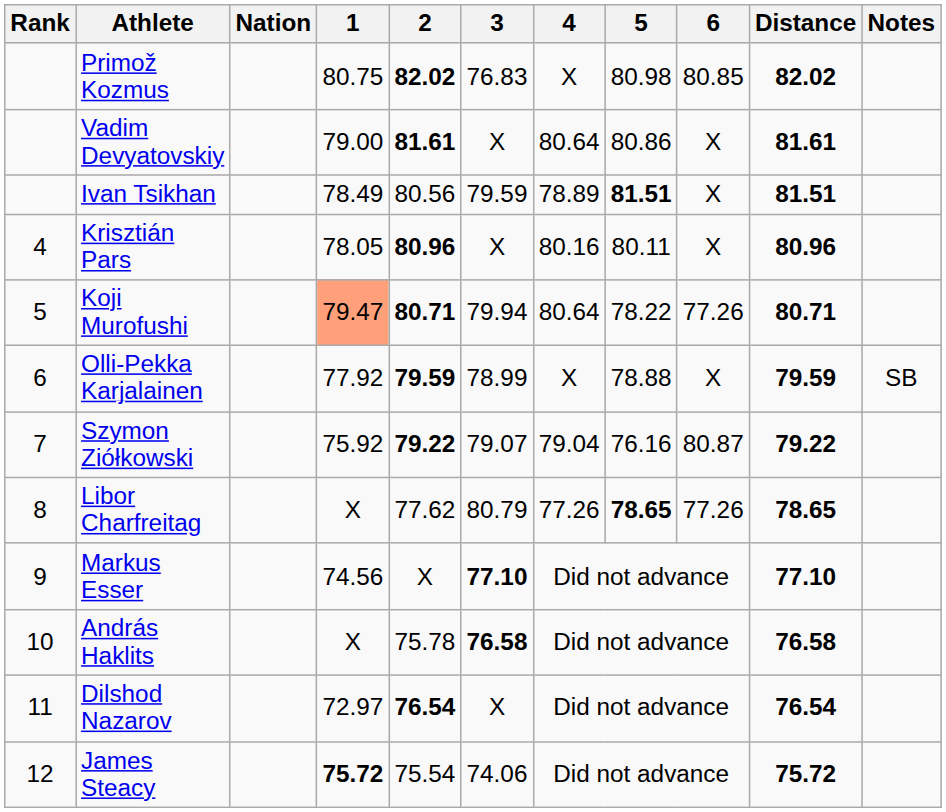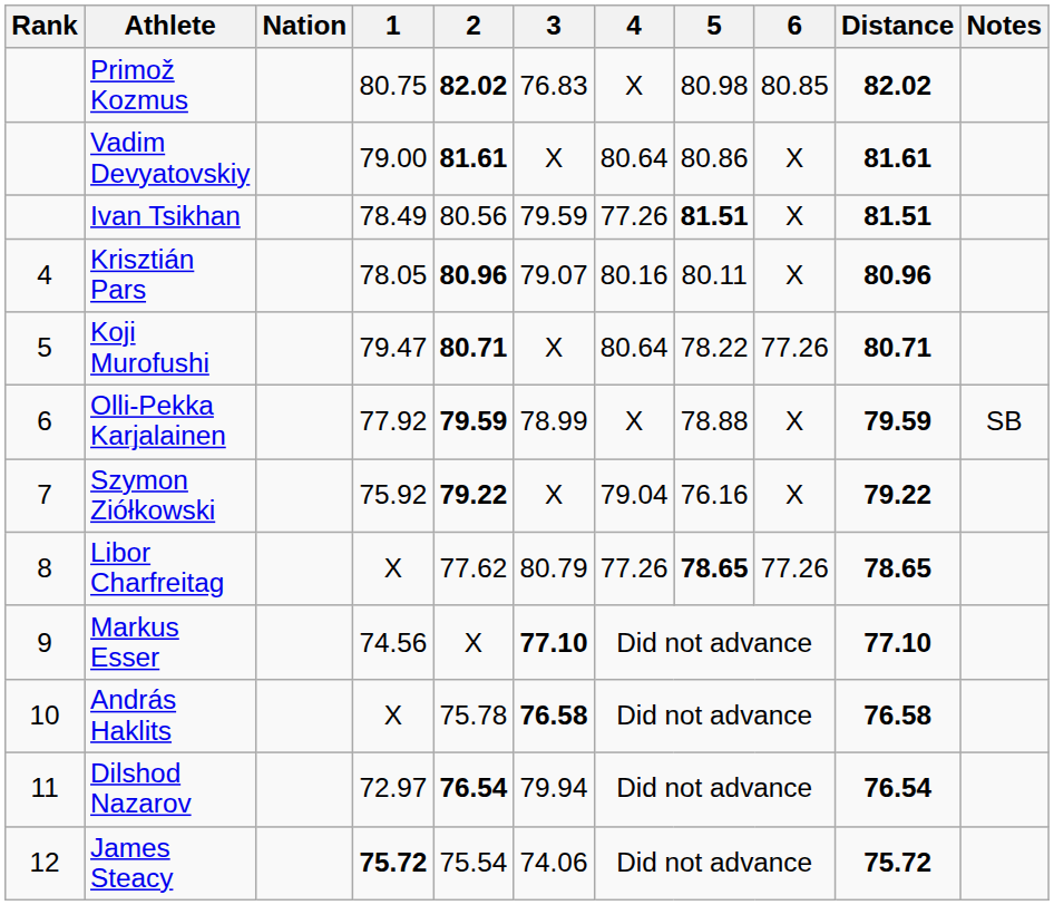Ivan Tsikhan | 4: 78.89 -> 77.26
Krisztián Pars | 3: X -> 79.07
Koji Murofushi | 1: lightsalmon background -> no background
Koji Murofushi | 3: 79.94 -> X
Szymon Ziółkowski | 3: 79.07 -> X
Szymon Ziółkowski | 6: 80.87 -> X
Dilshod Nazarov | 3: X -> 79.94
